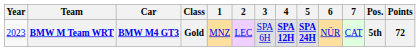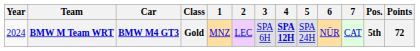BMW M Team WRT | Year: 2023 -> 2024
BMW M Team WRT | 5: bold -> normal
